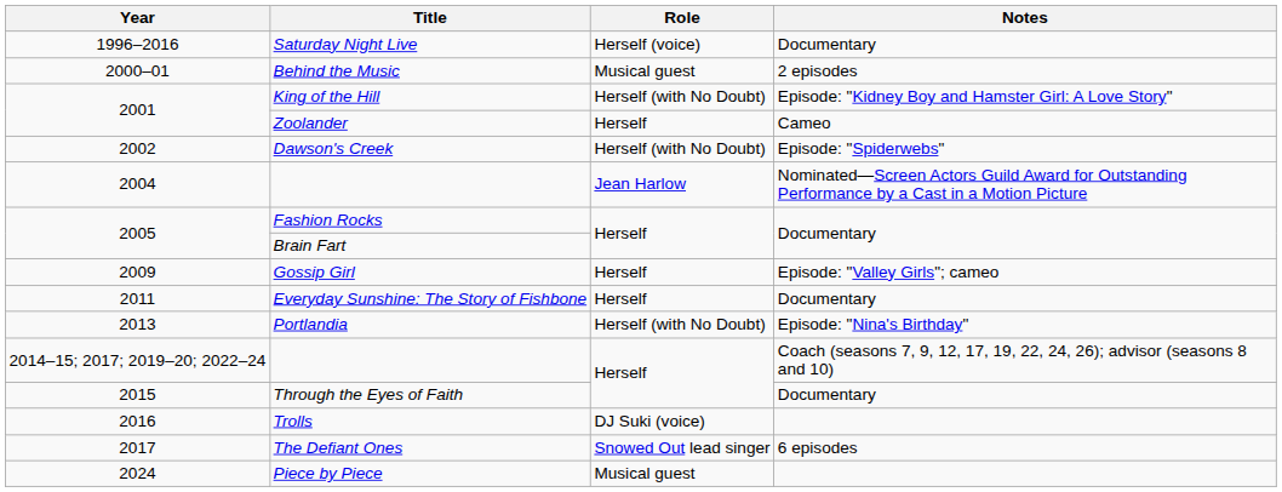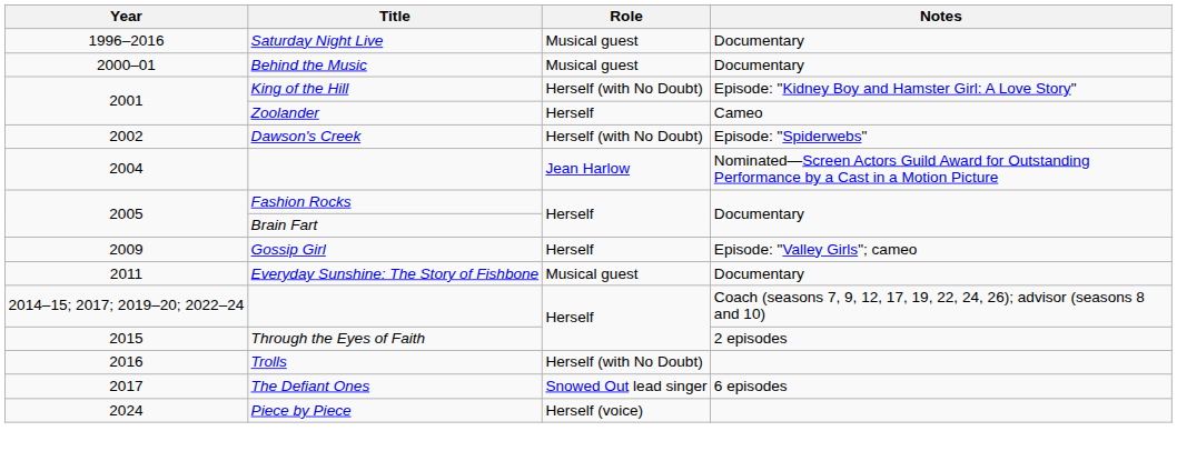Saturday Night Live | Role: Herself (voice) -> Musical guest
Behind the Music | Notes: 2 episodes -> Documentary
Everyday Sunshine: The Story of Fishbone | Role: Herself -> Musical guest
- row: 2013 | Portlandia | Herself (with No Doubt) | Episode: "Nina's Birthday"
Through the Eyes of Faith | Notes: Documentary -> 2 episodes
Trolls | Role: DJ Suki (voice) -> Herself (with No Doubt)
Piece by Piece | Role: Musical guest -> Herself (voice)
